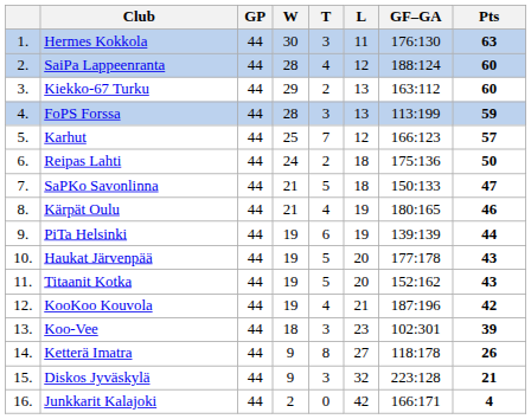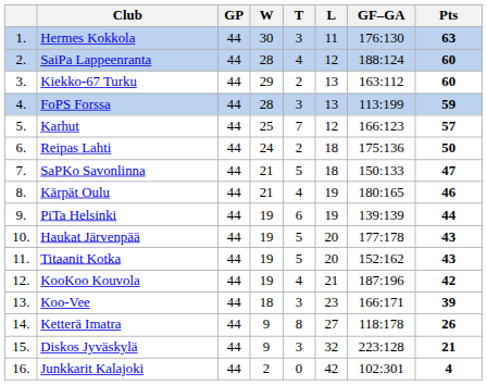Koo-Vee | GF–GA: 102:301 -> 166:171
Junkkarit Kalajoki | GF–GA: 166:171 -> 102:301
